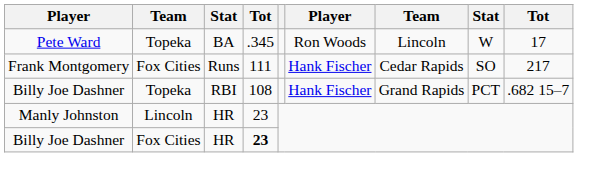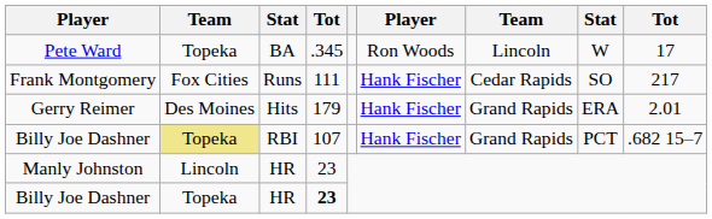+ row: Gerry Reimer | Des Moines | Hits | 179 | Hank Fischer | Grand Rapids | ERA | 2.01
Billy Joe Dashner / RBI | column 2: no background -> khaki background
Billy Joe Dashner / RBI | column 4: 108 -> 107
Billy Joe Dashner / HR | column 2: Fox Cities -> Topeka
